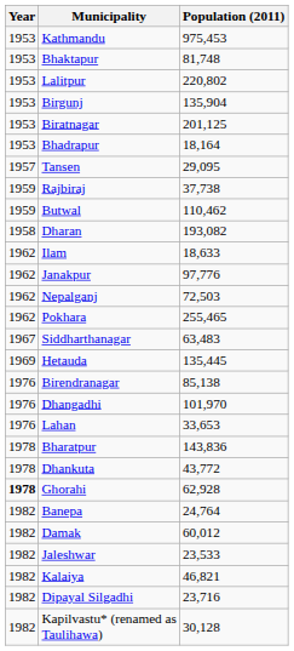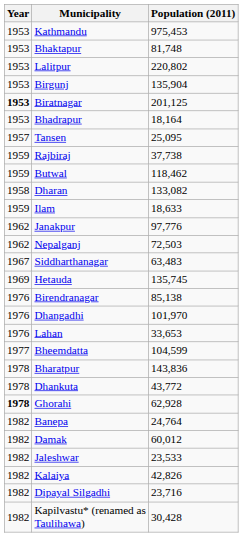Biratnagar | Year: normal -> bold
Tansen | Population (2011): 29,095 -> 25,095
Butwal | Population (2011): 110,462 -> 118,462
Dharan | Population (2011): 193,082 -> 133,082
Ilam | Year: 1962 -> 1959
- row: 1962 | Pokhara | 255,465
Hetauda | Population (2011): 135,445 -> 135,745
+ row: 1977 | Bheemdatta | 104,599
Kalaiya | Population (2011): 46,821 -> 42,826
Kapilvastu* (renamed as Taulihawa) | Population (2011): 30,128 -> 30,428
